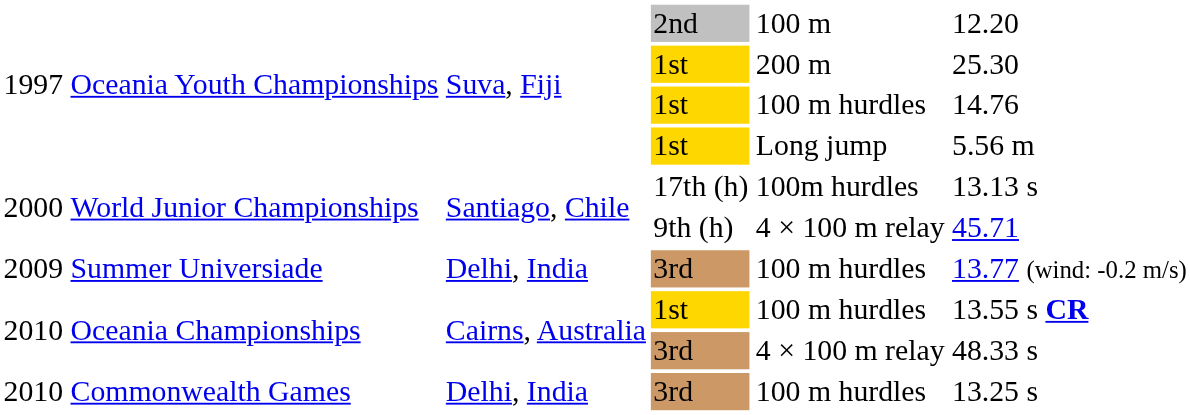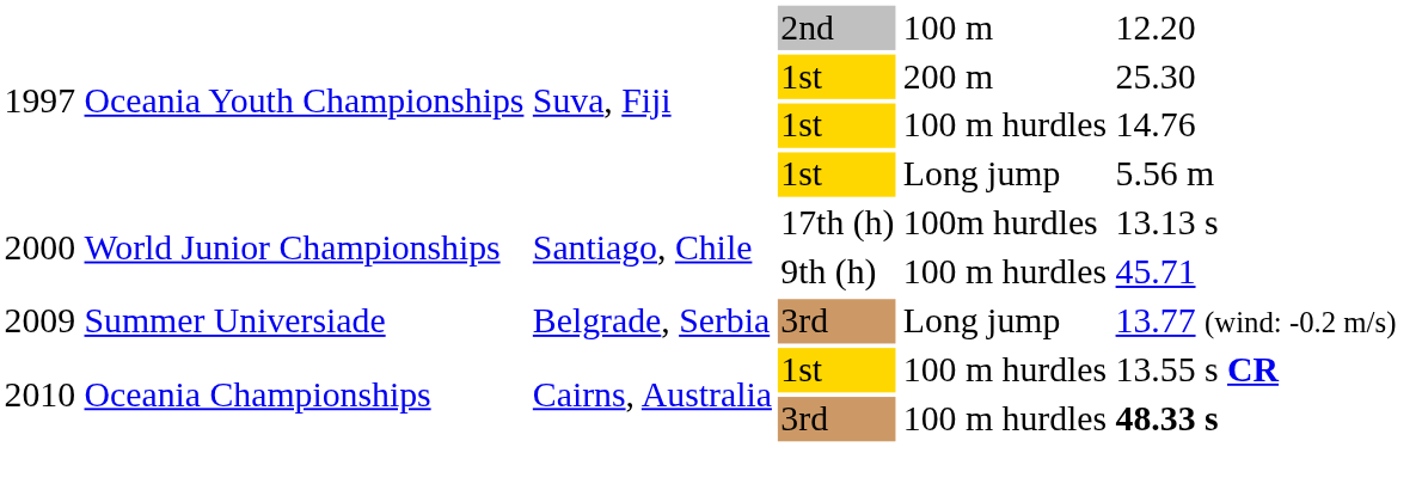World Junior Championships / 9th (h) | column 5: 4 × 100 m relay -> 100 m hurdles
Summer Universiade | column 3: Delhi, India -> Belgrade, Serbia
Summer Universiade | column 5: 100 m hurdles -> Long jump
Oceania Championships / 3rd | column 5: 4 × 100 m relay -> 100 m hurdles
Oceania Championships / 3rd | column 6: normal -> bold
- row: 2010 | Commonwealth Games | Delhi, India | 3rd | 100 m hurdles | 13.25 s
